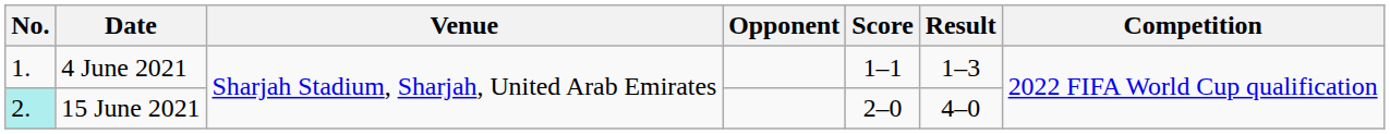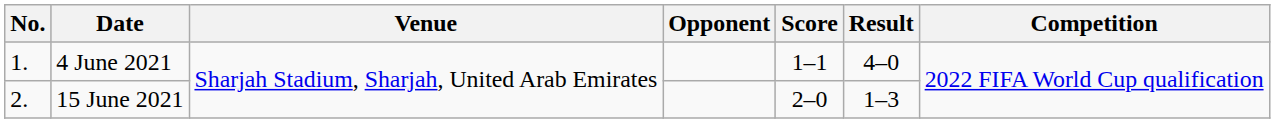4 June 2021 | Result: 1–3 -> 4–0
15 June 2021 | No.: paleturquoise background -> no background
15 June 2021 | Result: 4–0 -> 1–3
